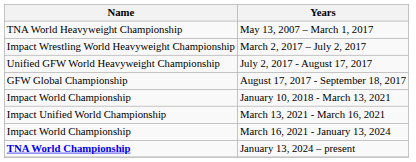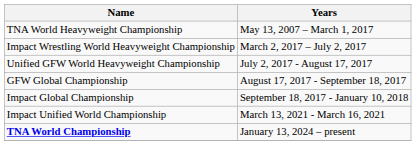+ row: Impact Global Championship | September 18, 2017 - January 10, 2018
- row: Impact World Championship | January 10, 2018 - March 13, 2021
- row: Impact World Championship | March 16, 2021 - January 13, 2024
